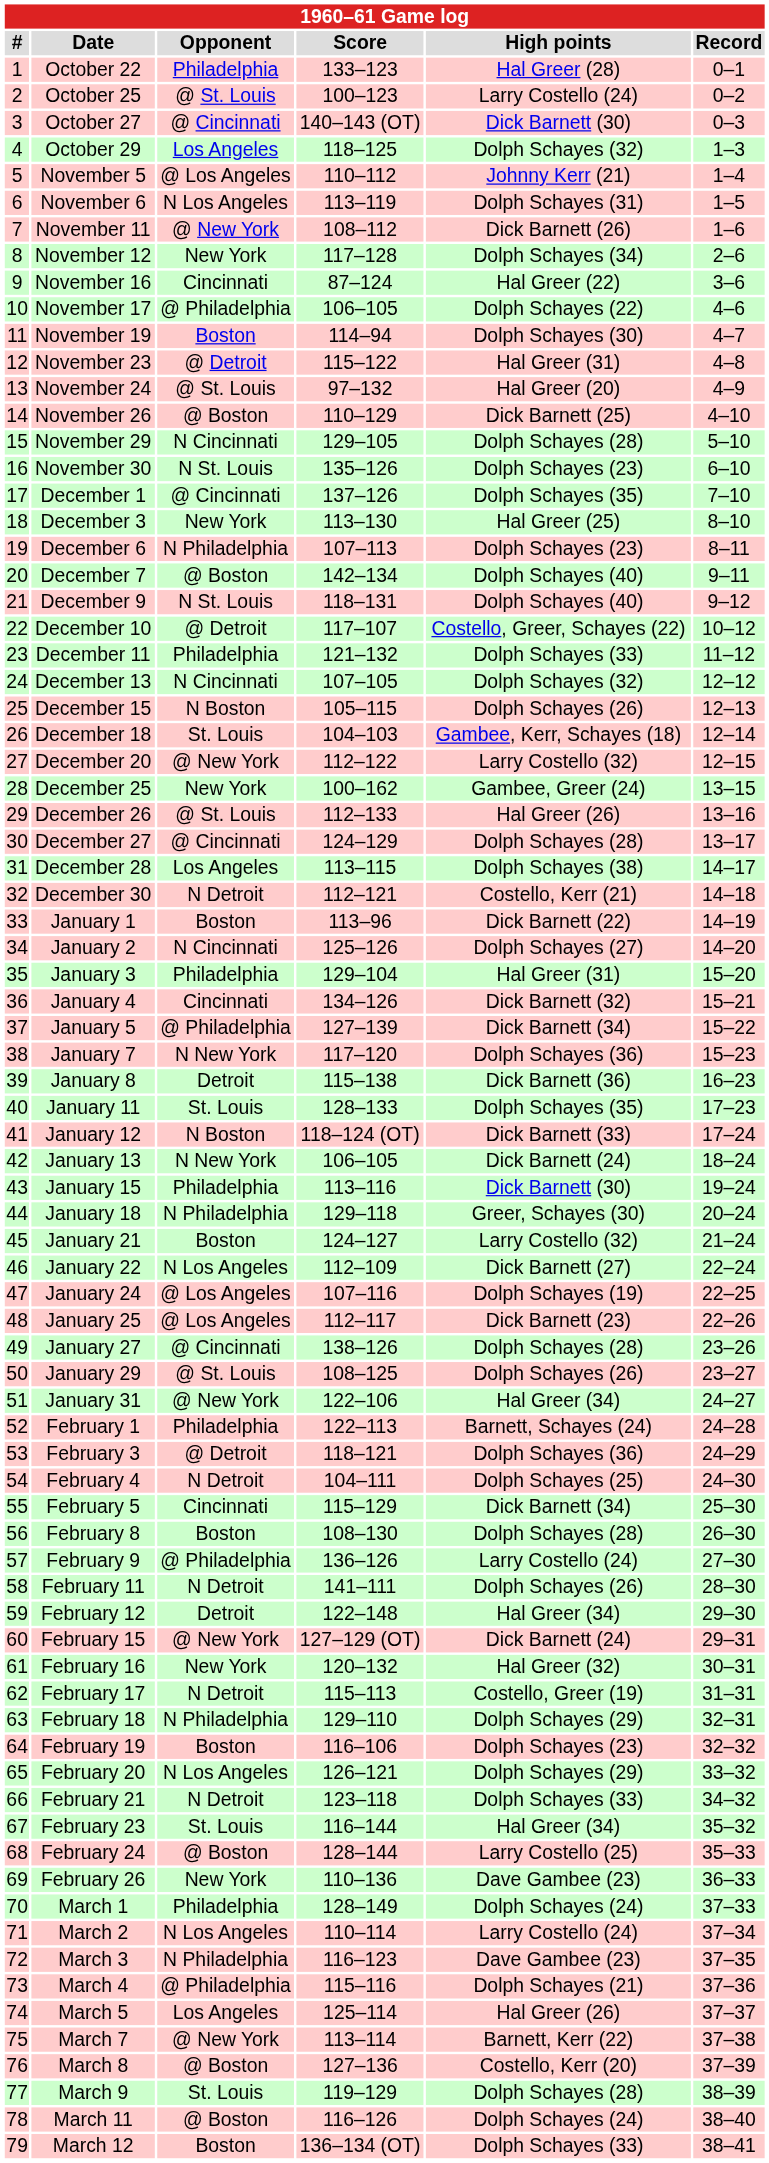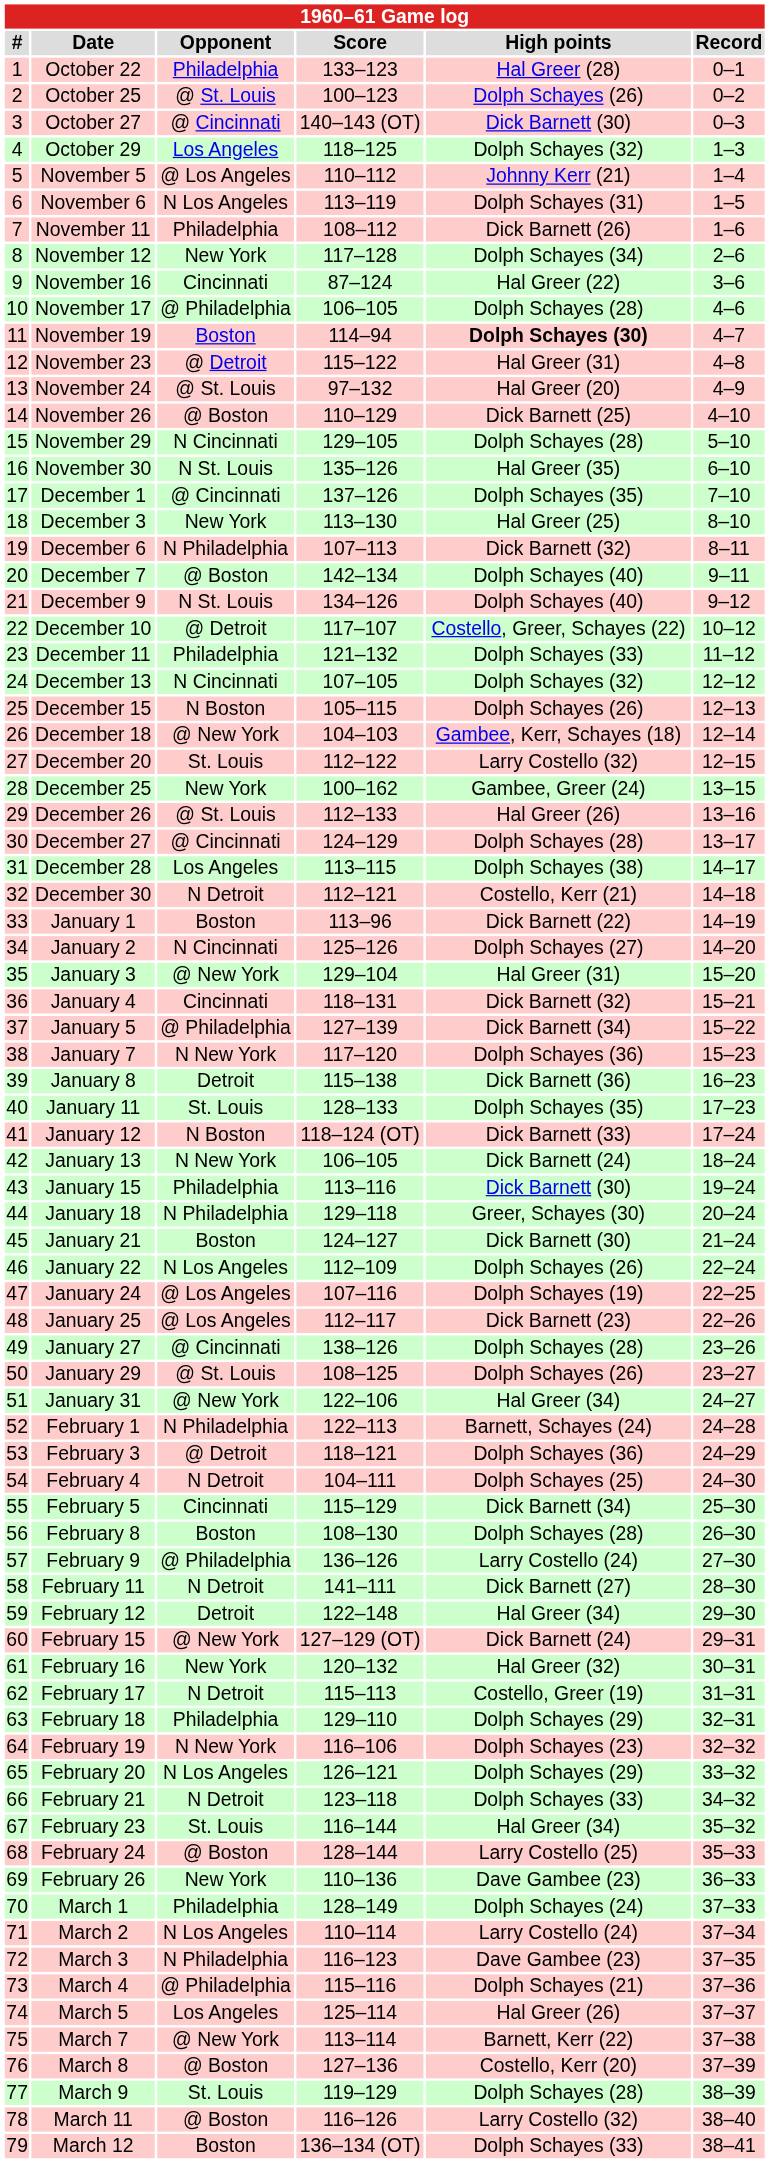October 25 | High points: Larry Costello (24) -> Dolph Schayes (26)
November 11 | Opponent: @ New York -> Philadelphia
November 17 | High points: Dolph Schayes (22) -> Dolph Schayes (28)
November 19 | High points: normal -> bold
November 30 | High points: Dolph Schayes (23) -> Hal Greer (35)
December 6 | High points: Dolph Schayes (23) -> Dick Barnett (32)
December 9 | Score: 118–131 -> 134–126
December 18 | Opponent: St. Louis -> @ New York
December 20 | Opponent: @ New York -> St. Louis
January 3 | Opponent: Philadelphia -> @ New York
January 4 | Score: 134–126 -> 118–131
January 21 | High points: Larry Costello (32) -> Dick Barnett (30)
January 22 | High points: Dick Barnett (27) -> Dolph Schayes (26)
February 1 | Opponent: Philadelphia -> N Philadelphia
February 11 | High points: Dolph Schayes (26) -> Dick Barnett (27)
February 18 | Opponent: N Philadelphia -> Philadelphia
February 19 | Opponent: Boston -> N New York
March 11 | High points: Dolph Schayes (24) -> Larry Costello (32)
